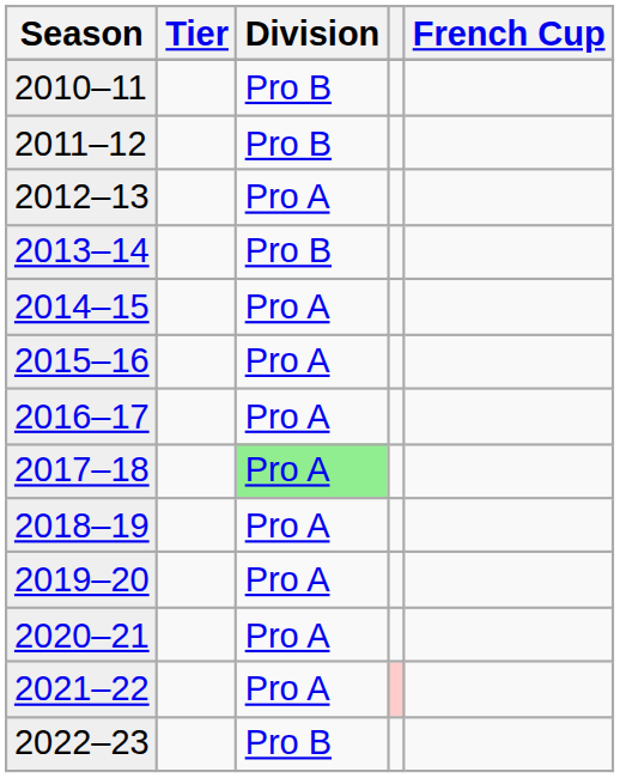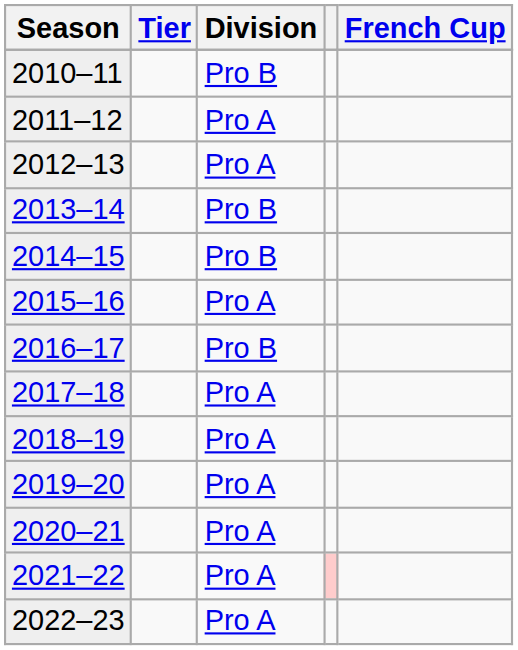2011–12 | Division: Pro B -> Pro A
2014–15 | Division: Pro A -> Pro B
2016–17 | Division: Pro A -> Pro B
2017–18 | Division: lightgreen background -> no background
2022–23 | Division: Pro B -> Pro A
